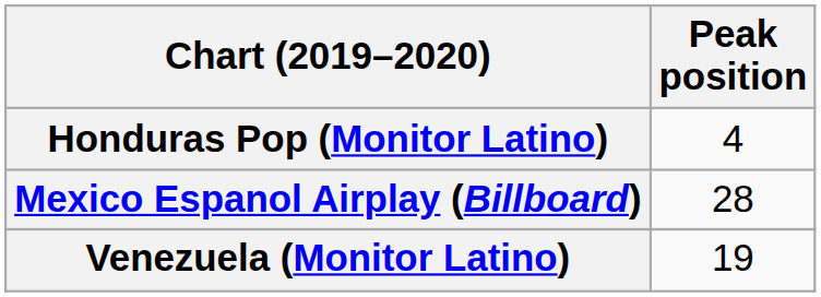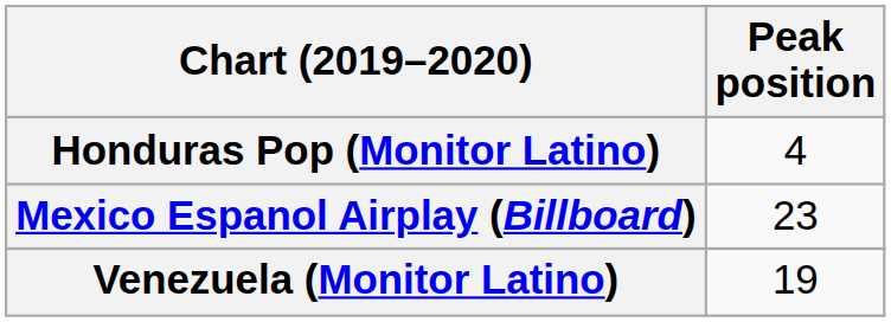Mexico Espanol Airplay (Billboard) | Peak position: 28 -> 23
